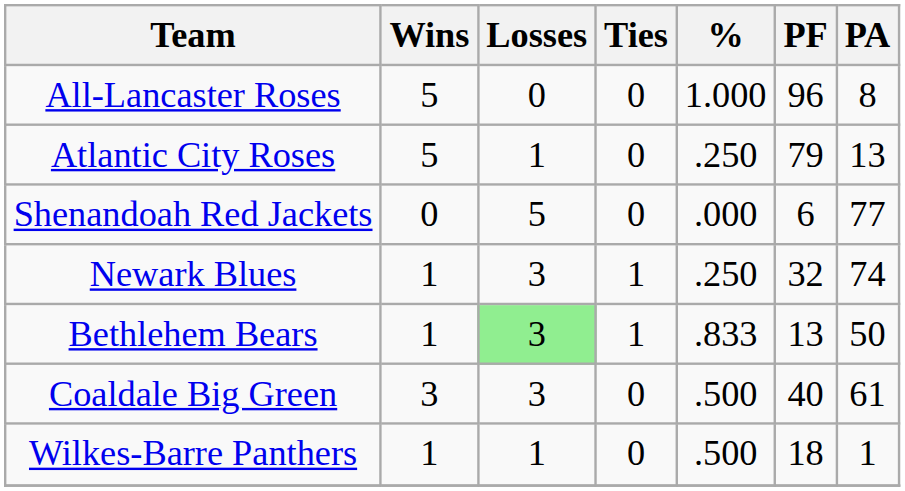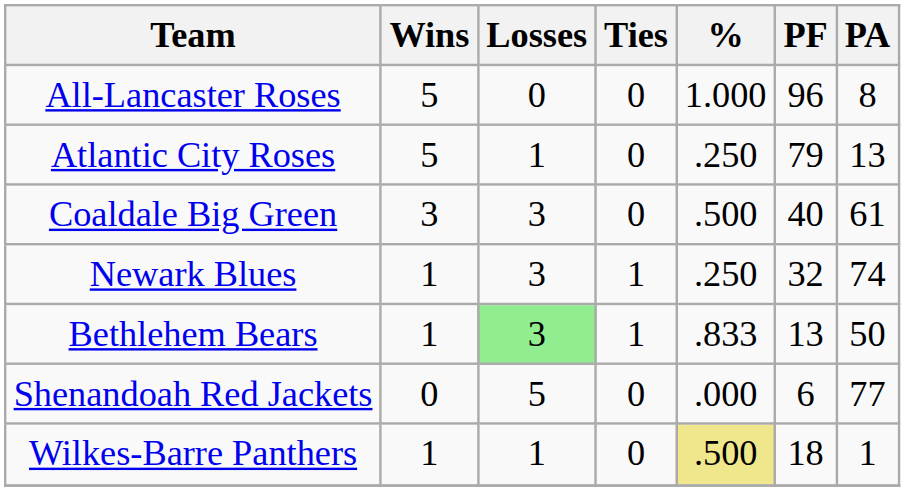rows swapped: Coaldale Big Green <-> Shenandoah Red Jackets
Wilkes-Barre Panthers | %: no background -> khaki background
